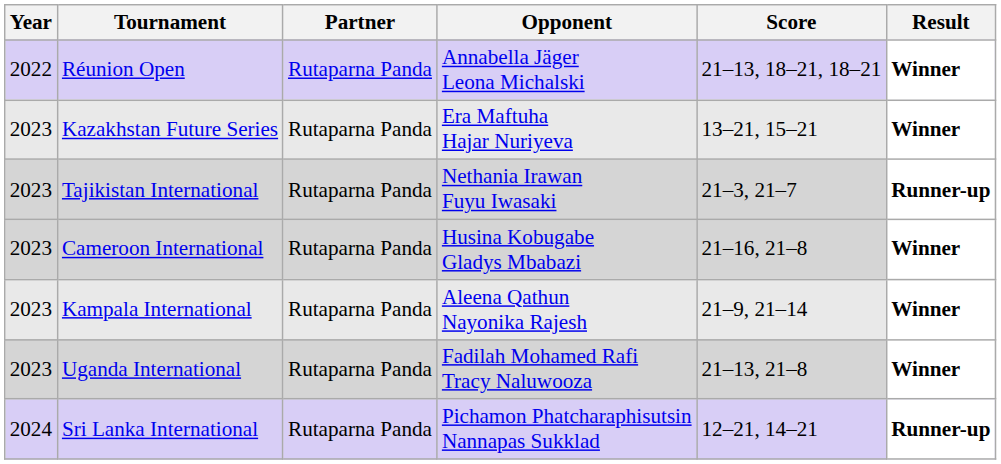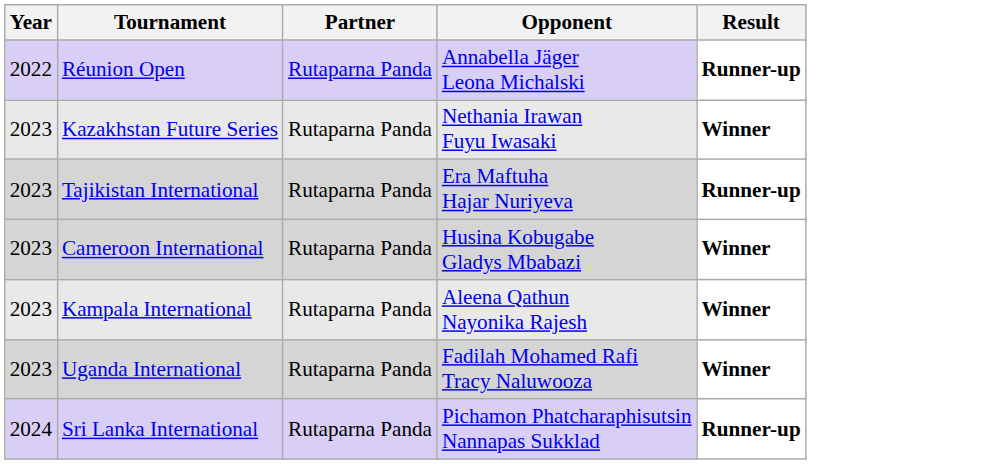- column: Score | 21–13, 18–21, 18–21 | 13–21, 15–21 | 21–3, 21–7 | 21–16, 21–8 | 21–9, 21–14 | 21–13, 21–8 | 12–21, 14–21
Réunion Open | Result: Winner -> Runner-up
Kazakhstan Future Series | Opponent: Era Maftuha Hajar Nuriyeva -> Nethania Irawan Fuyu Iwasaki
Tajikistan International | Opponent: Nethania Irawan Fuyu Iwasaki -> Era Maftuha Hajar Nuriyeva
